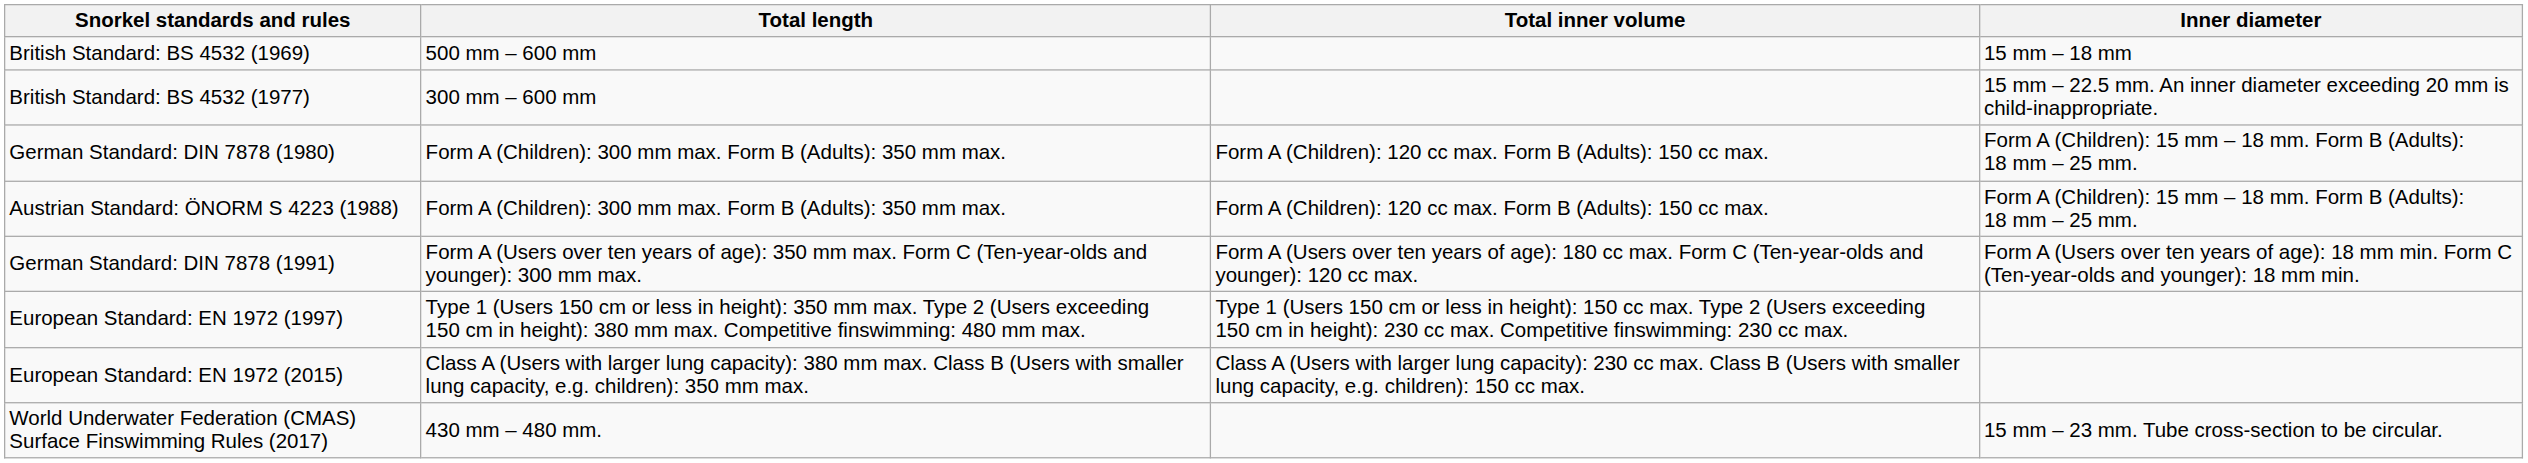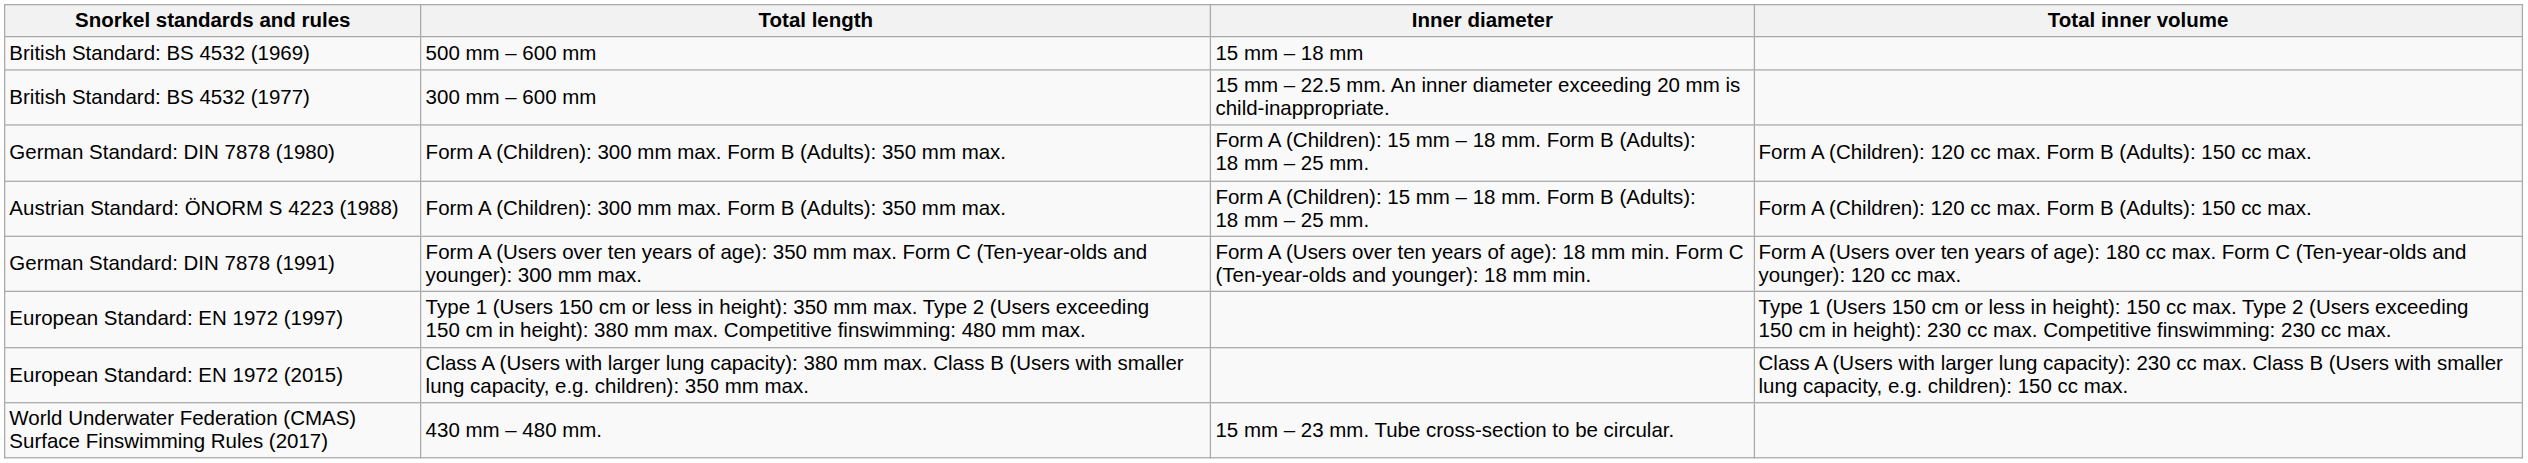columns swapped: Inner diameter <-> Total inner volume
